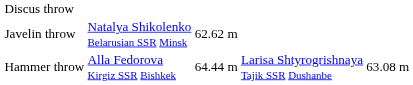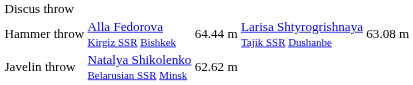rows swapped: Hammer throw <-> Javelin throw
